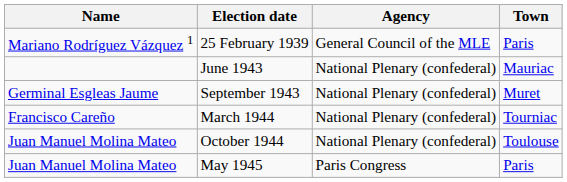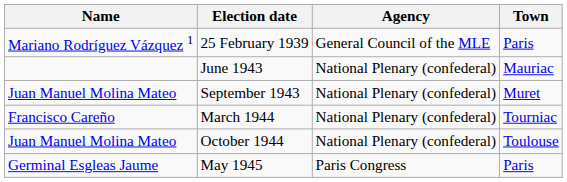September 1943 | Name: Germinal Esgleas Jaume -> Juan Manuel Molina Mateo
May 1945 | Name: Juan Manuel Molina Mateo -> Germinal Esgleas Jaume
